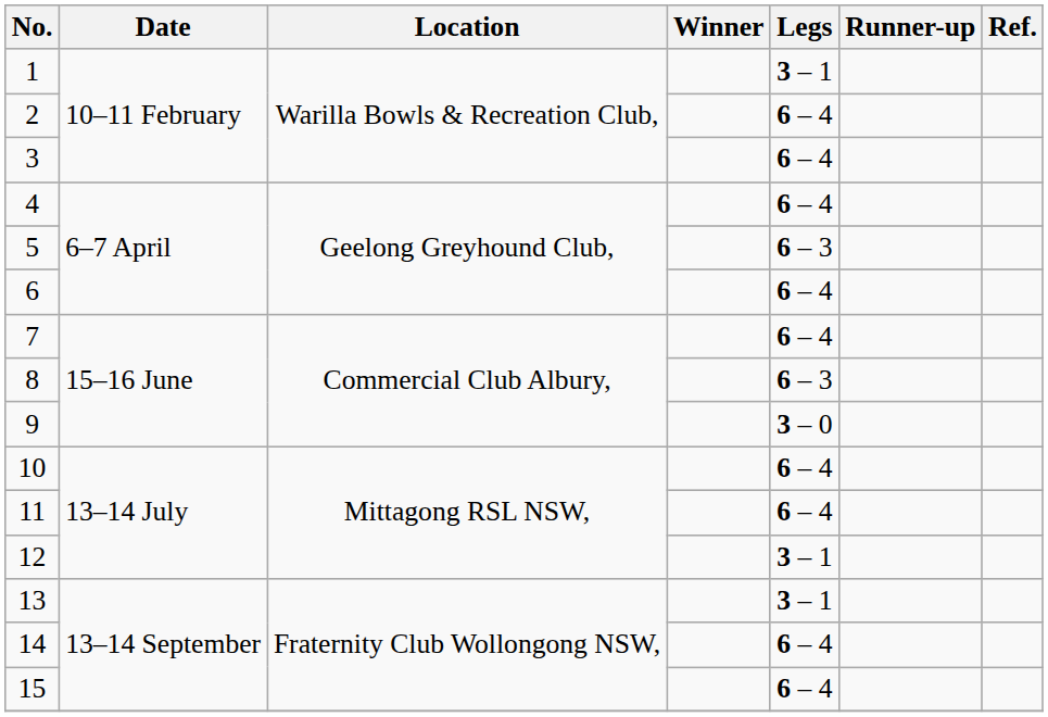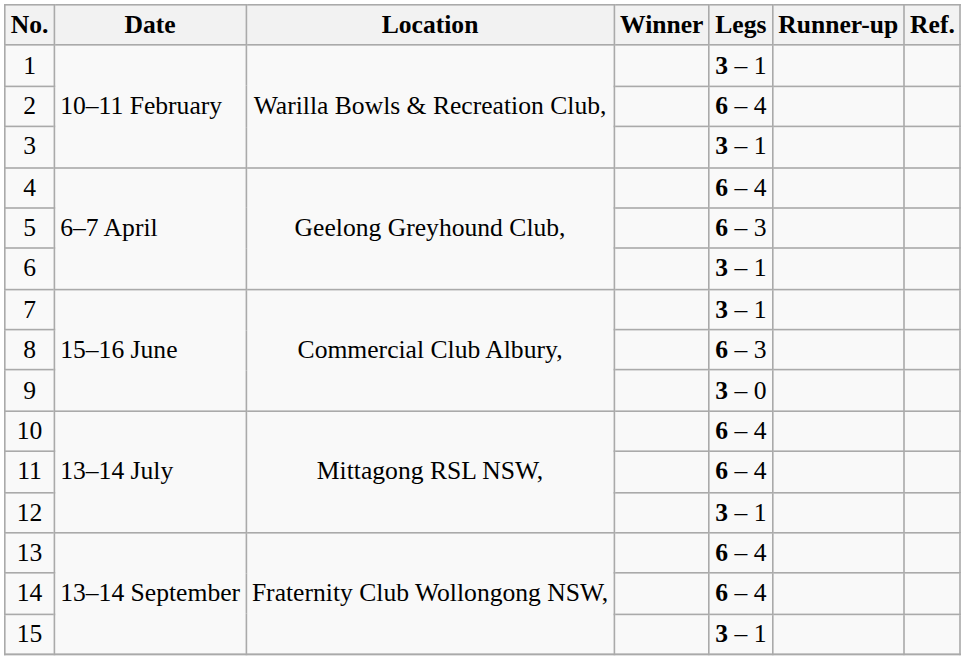3 | Legs: 6 – 4 -> 3 – 1
6 | Legs: 6 – 4 -> 3 – 1
7 | Legs: 6 – 4 -> 3 – 1
13 | Legs: 3 – 1 -> 6 – 4
15 | Legs: 6 – 4 -> 3 – 1
